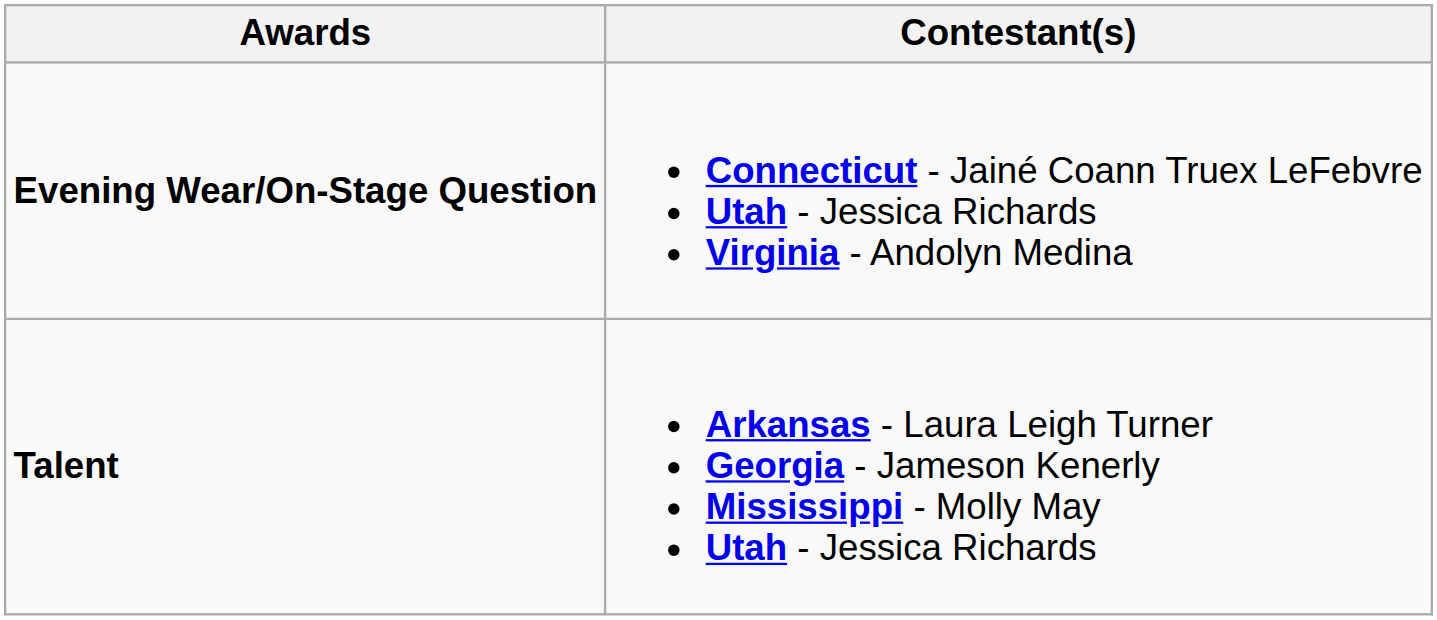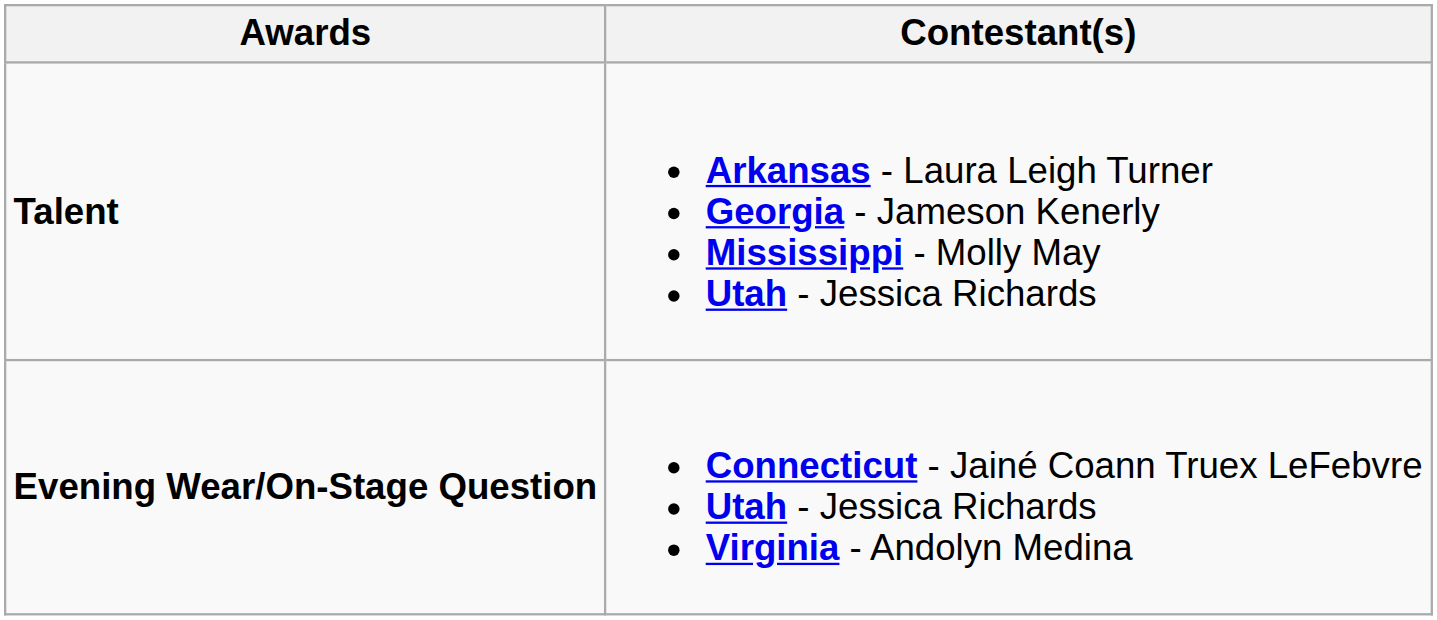rows swapped: Evening Wear/On-Stage Question <-> Talent
